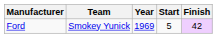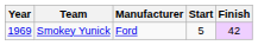columns swapped: Year <-> Manufacturer
